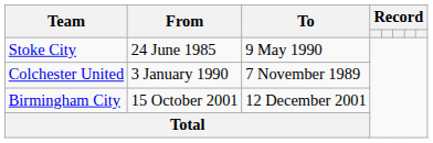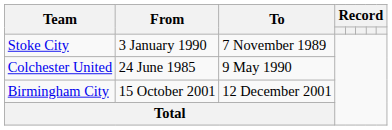Stoke City | From: 24 June 1985 -> 3 January 1990
Stoke City | To: 9 May 1990 -> 7 November 1989
Colchester United | From: 3 January 1990 -> 24 June 1985
Colchester United | To: 7 November 1989 -> 9 May 1990
